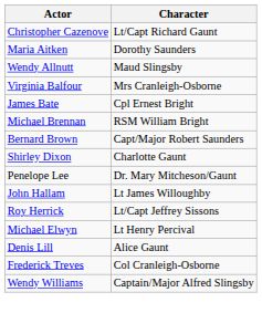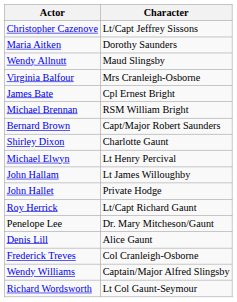Christopher Cazenove | Character: Lt/Capt Richard Gaunt -> Lt/Capt Jeffrey Sissons
rows swapped: Michael Elwyn <-> Penelope Lee
+ row: John Hallet | Private Hodge
Roy Herrick | Character: Lt/Capt Jeffrey Sissons -> Lt/Capt Richard Gaunt
+ row: Richard Wordsworth | Lt Col Gaunt-Seymour
